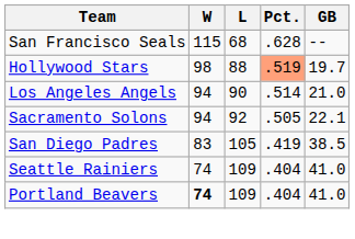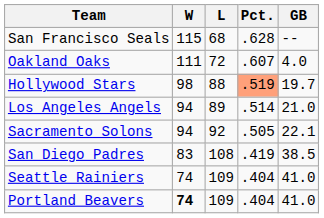+ row: Oakland Oaks | 111 | 72 | .607 | 4.0
Los Angeles Angels | L: 90 -> 89
San Diego Padres | L: 105 -> 108
